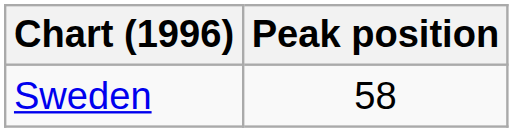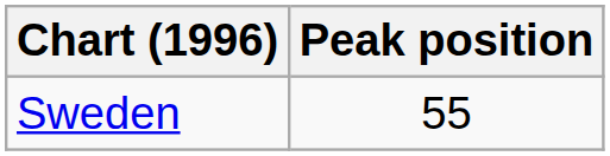Sweden | Peak position: 58 -> 55
